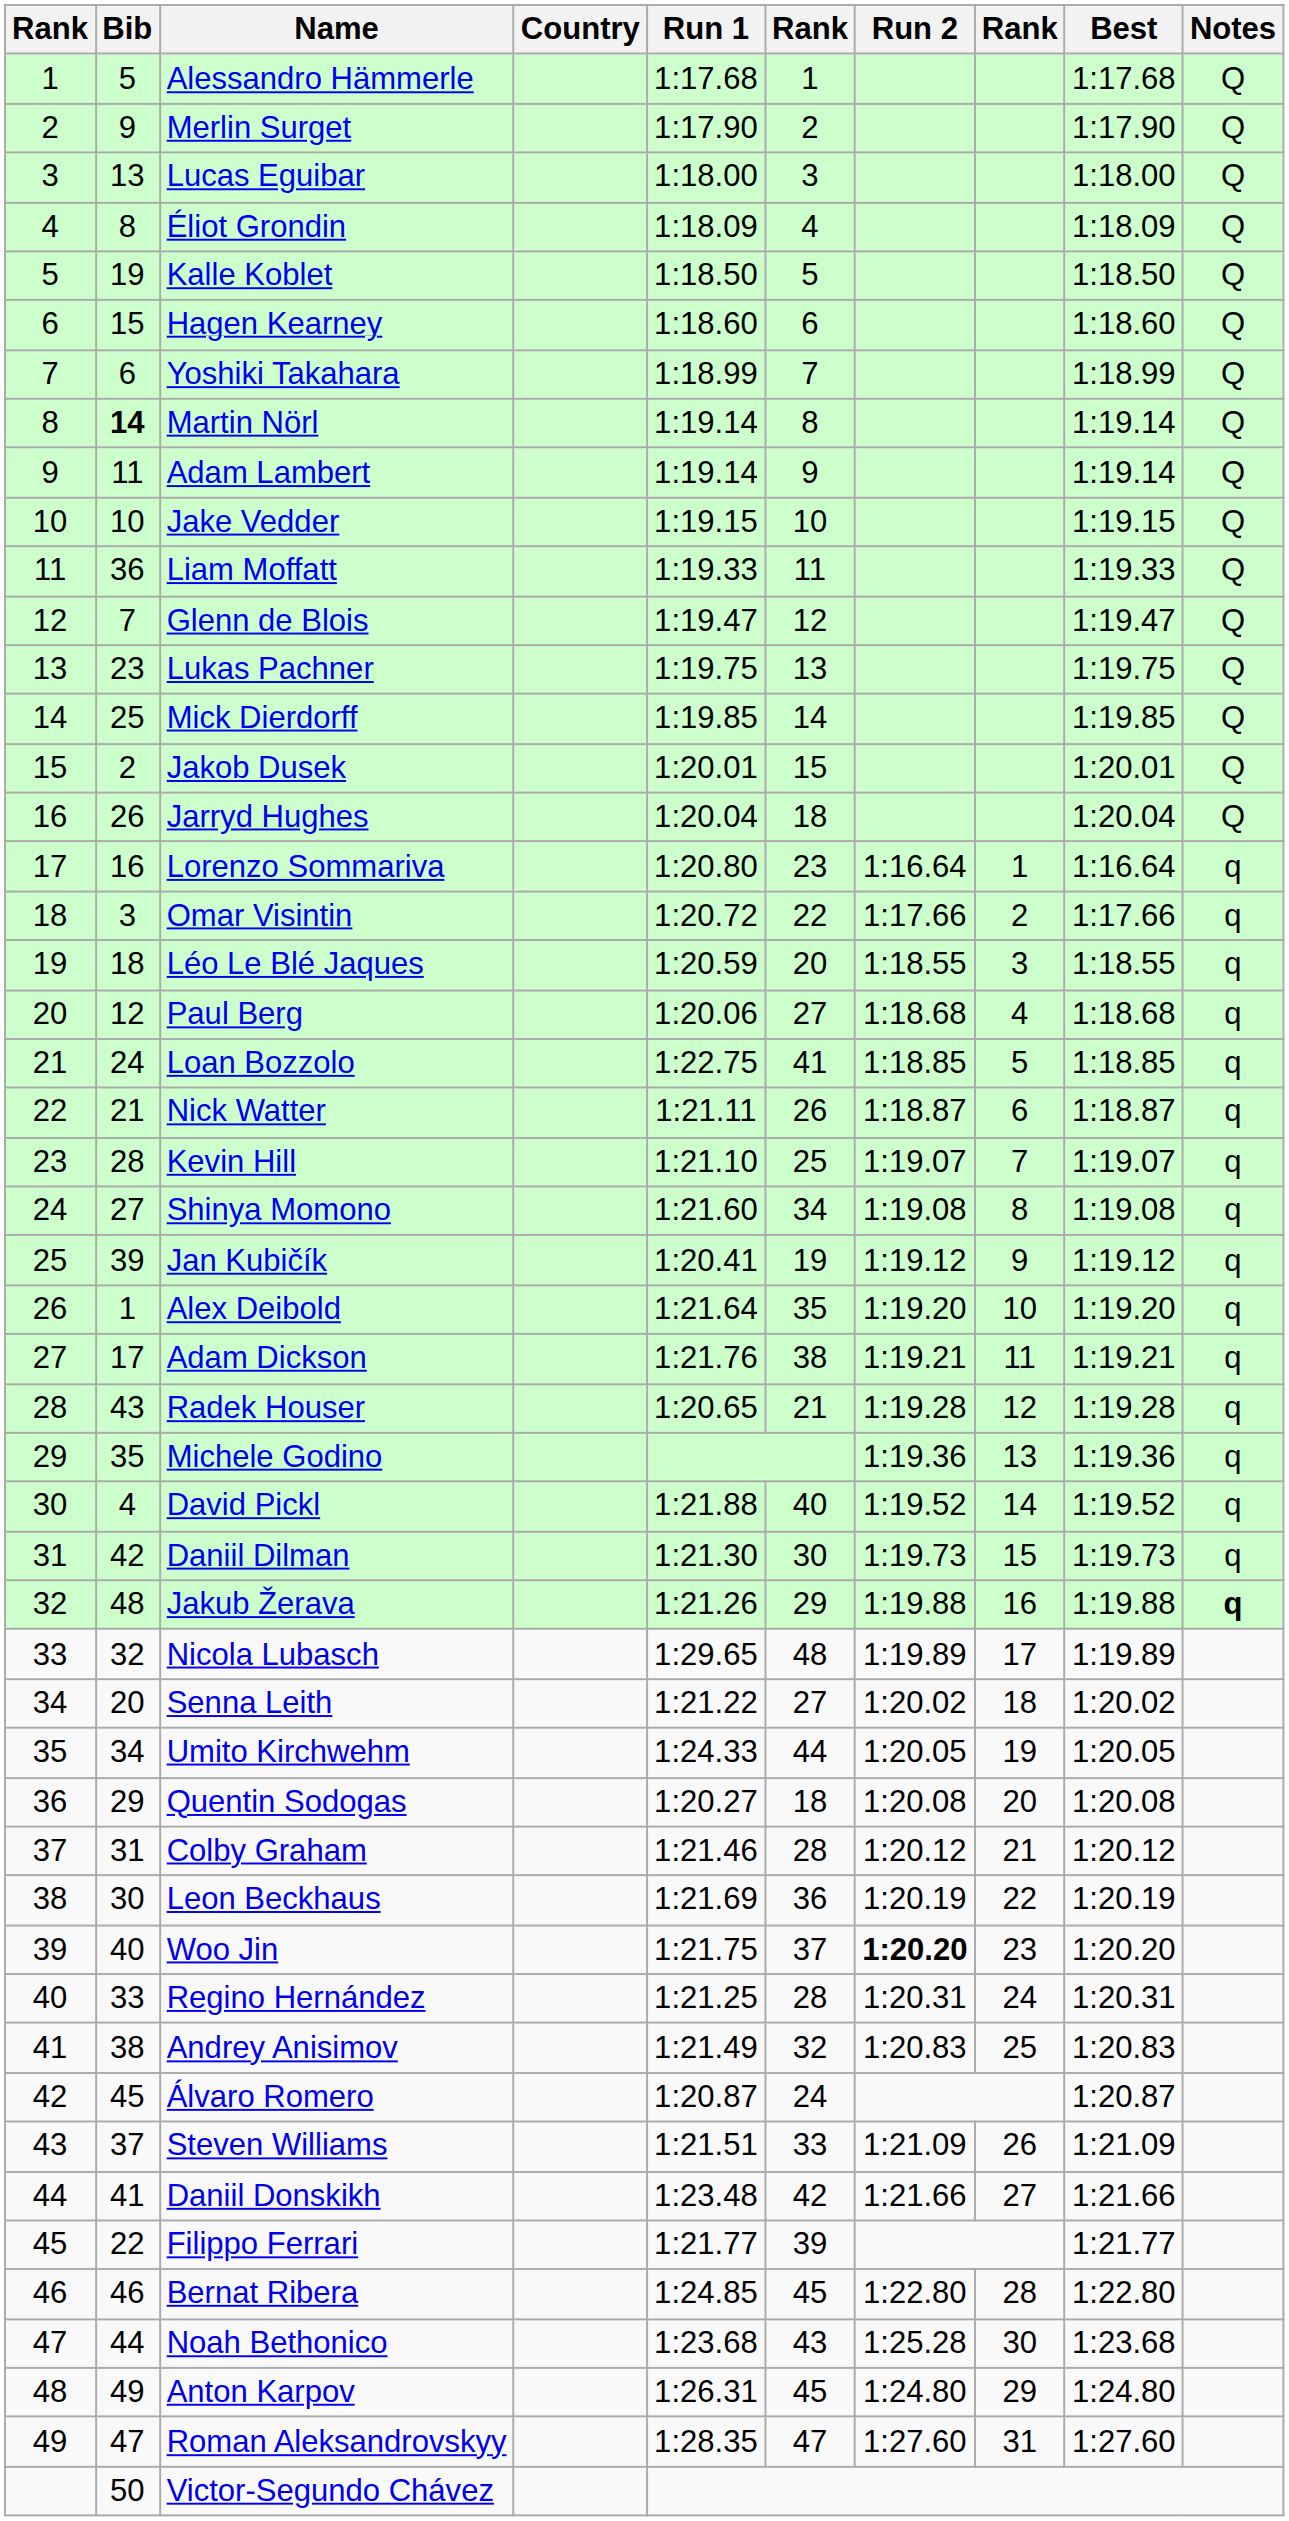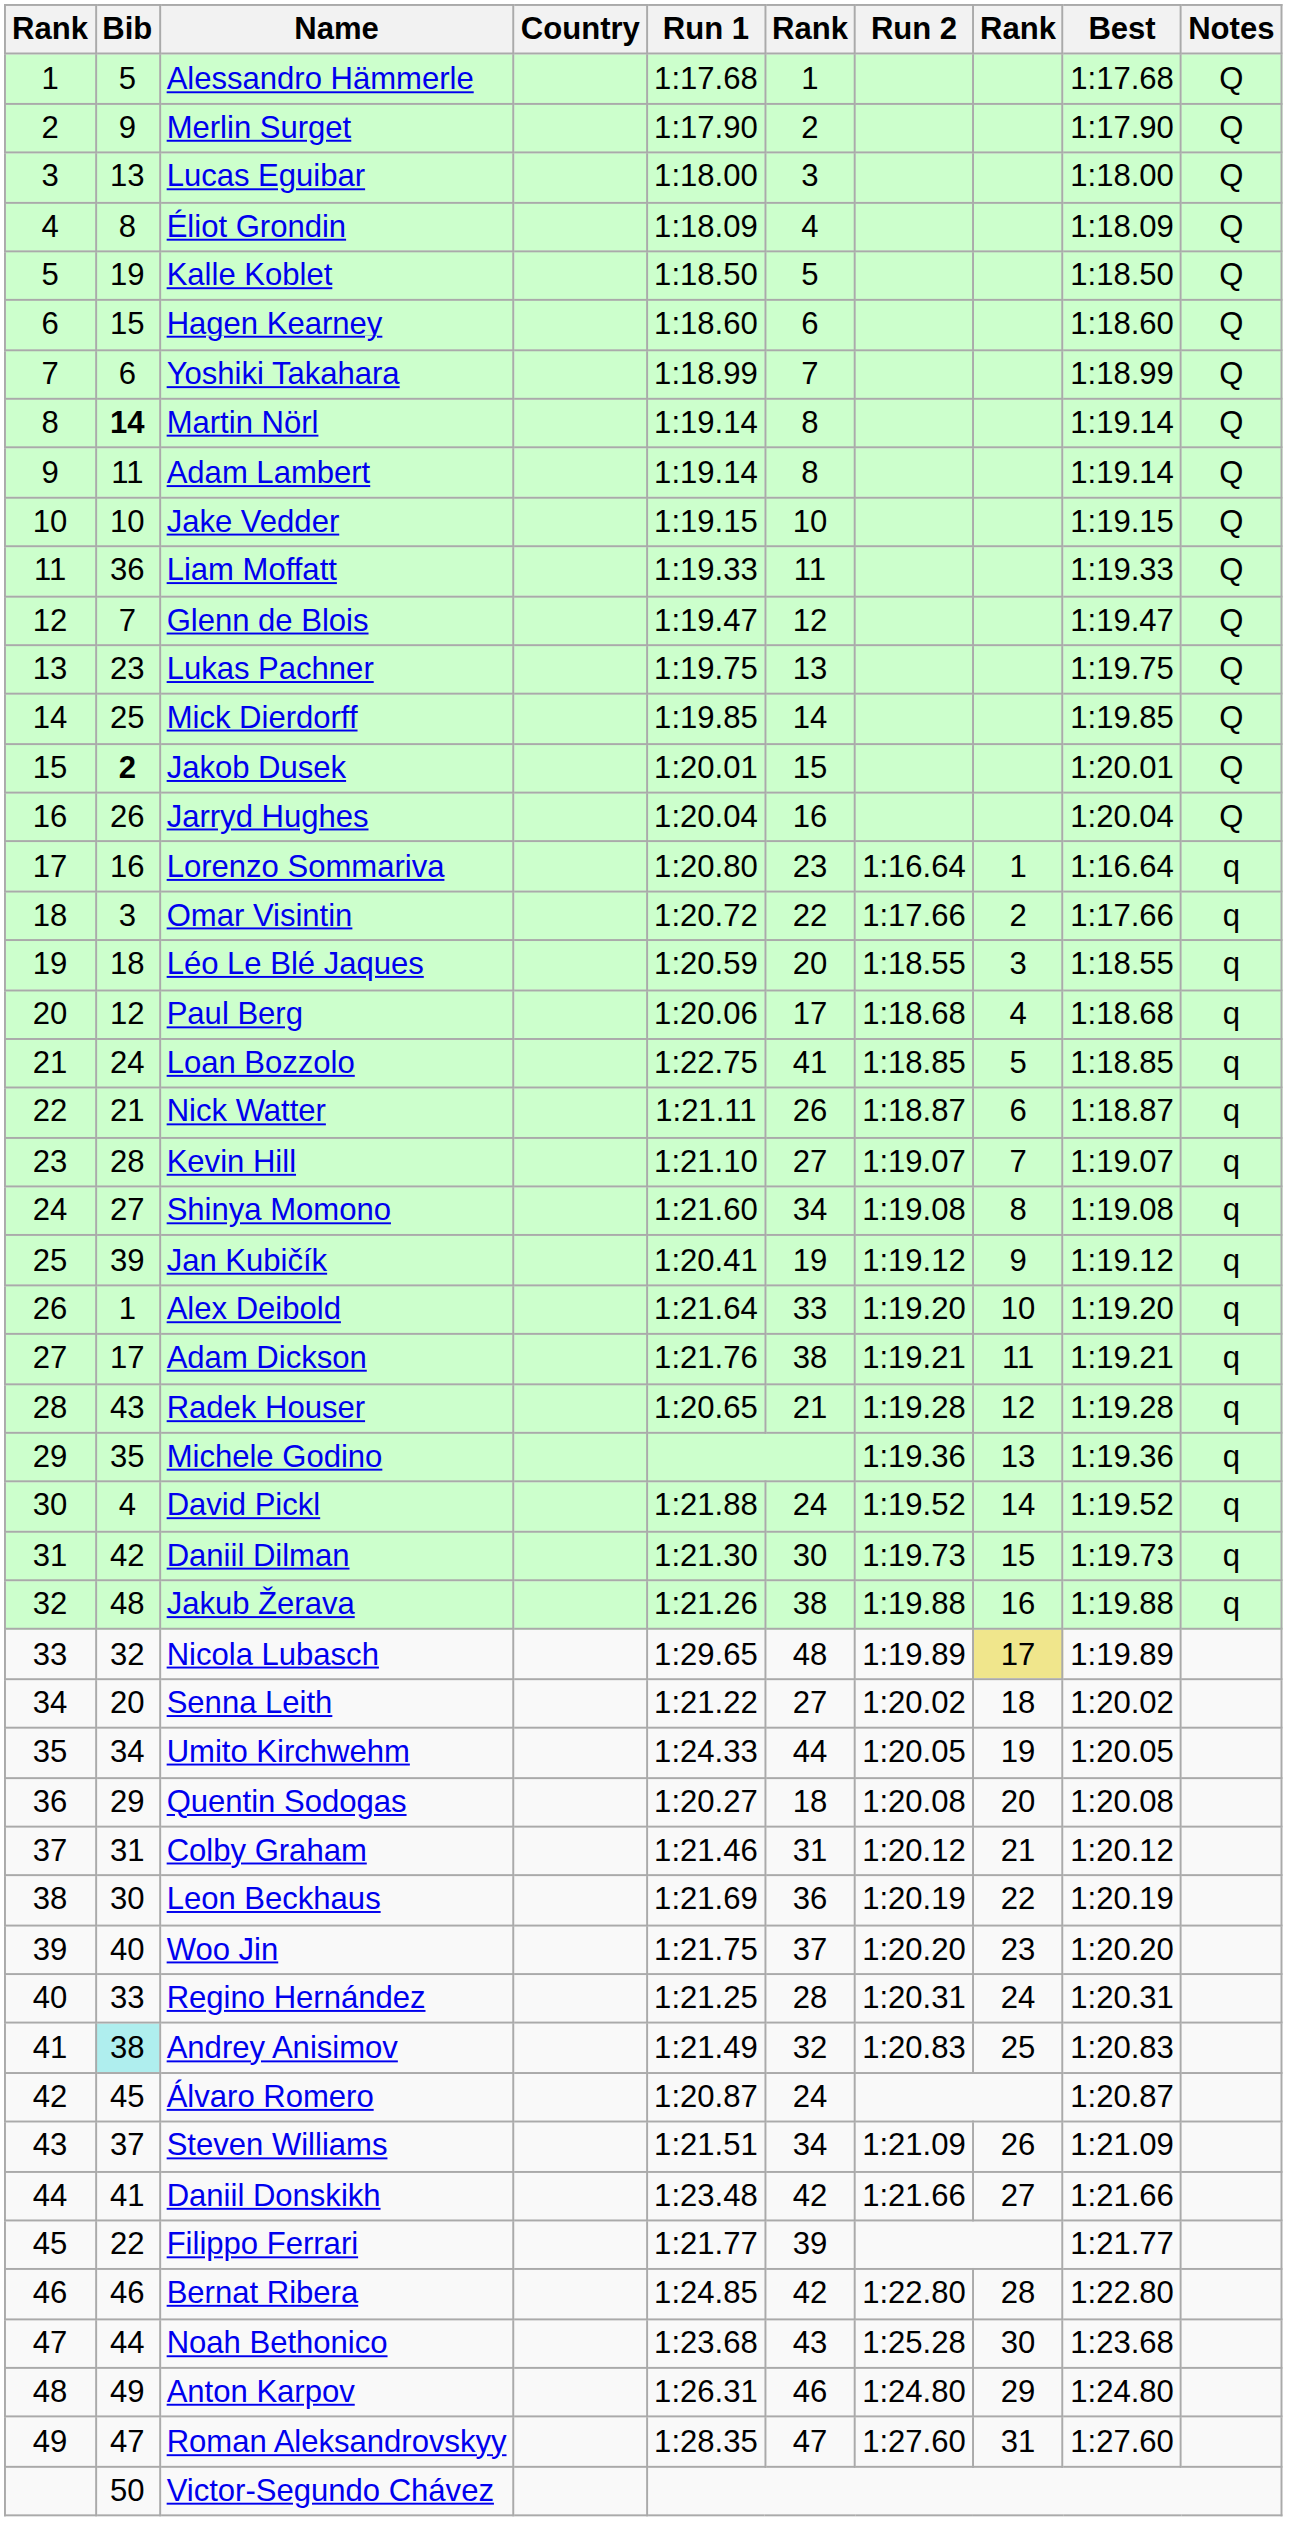Adam Lambert | column 6: 9 -> 8
Jakob Dusek | Bib: normal -> bold
Jarryd Hughes | column 6: 18 -> 16
Paul Berg | column 6: 27 -> 17
Kevin Hill | column 6: 25 -> 27
Alex Deibold | column 6: 35 -> 33
David Pickl | column 6: 40 -> 24
Jakub Žerava | column 6: 29 -> 38
Jakub Žerava | Notes: bold -> normal
Nicola Lubasch | column 8: no background -> khaki background
Colby Graham | column 6: 28 -> 31
Woo Jin | Run 2: bold -> normal
Andrey Anisimov | Bib: no background -> paleturquoise background
Steven Williams | column 6: 33 -> 34
Bernat Ribera | column 6: 45 -> 42
Anton Karpov | column 6: 45 -> 46
